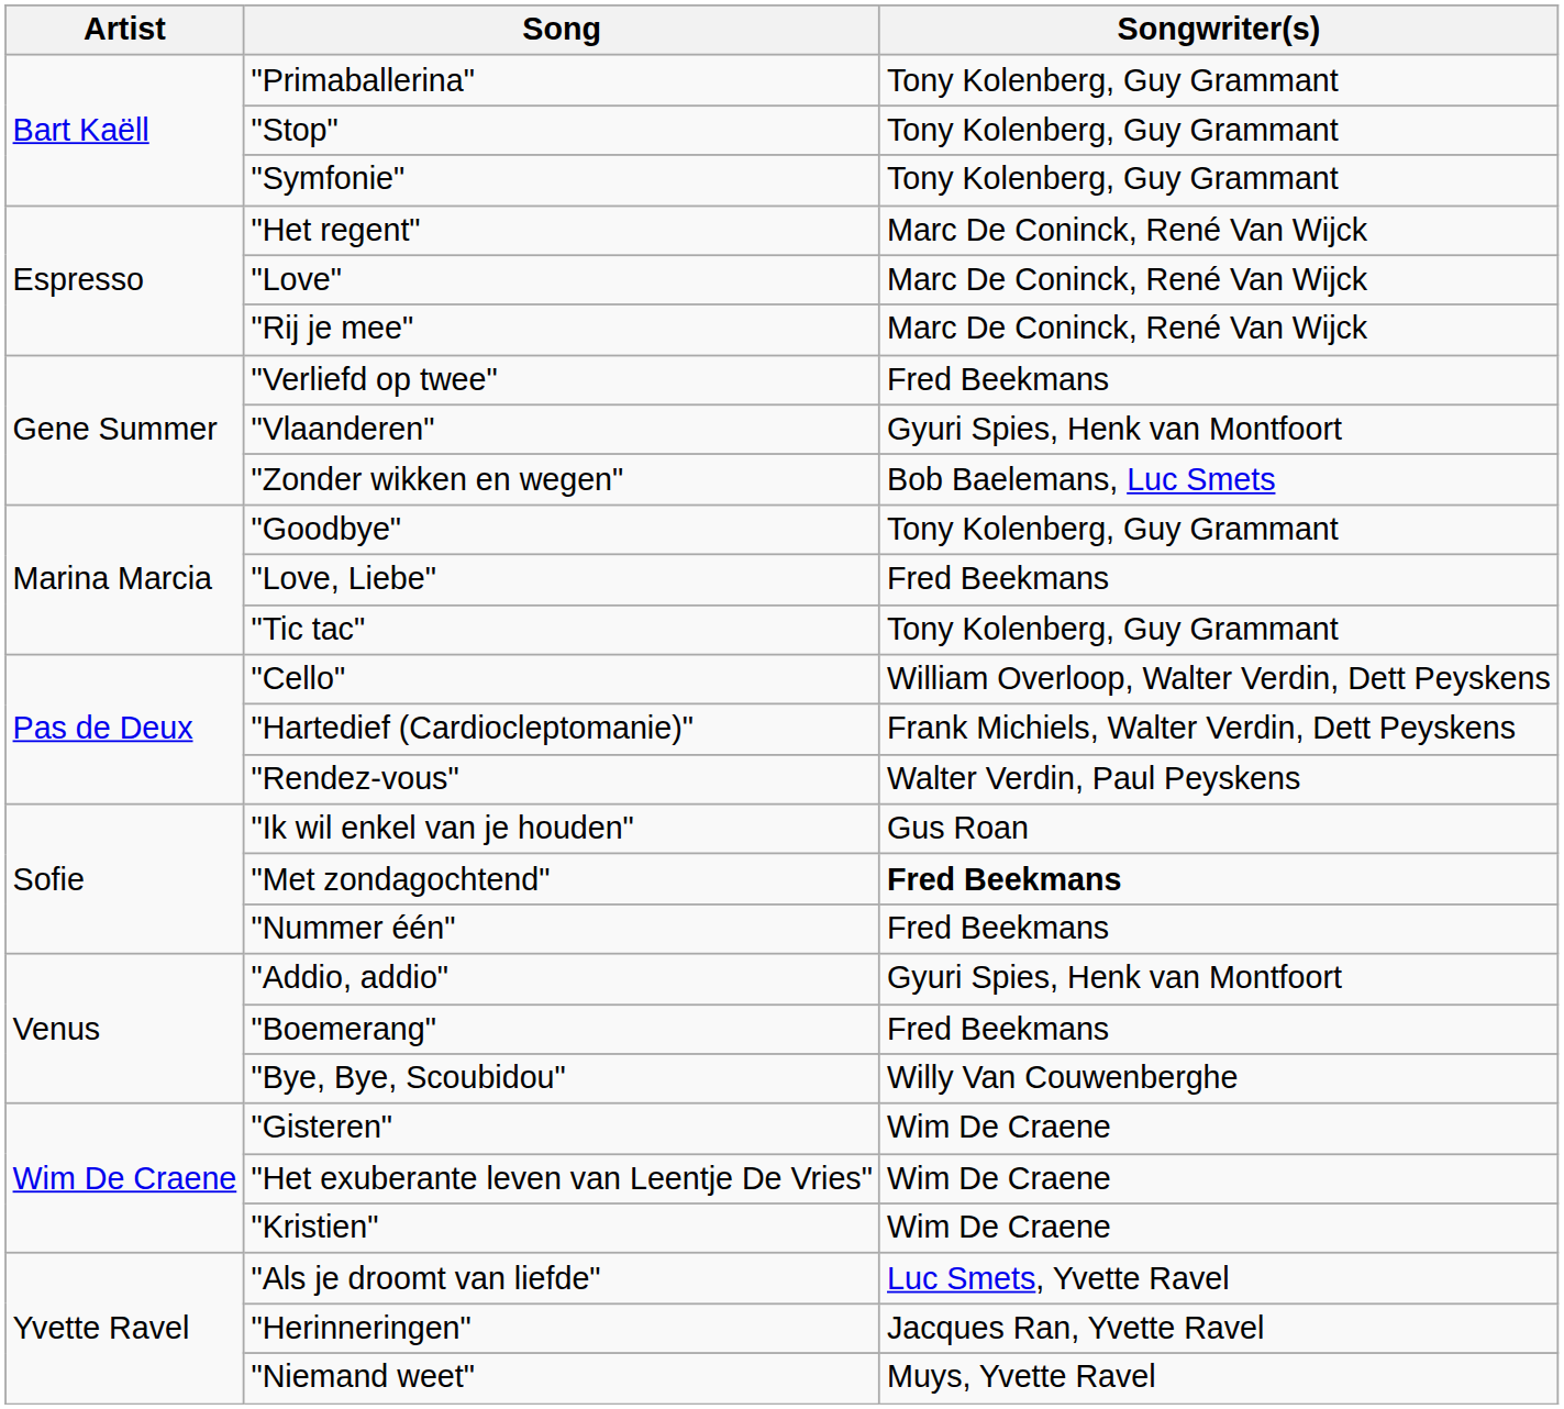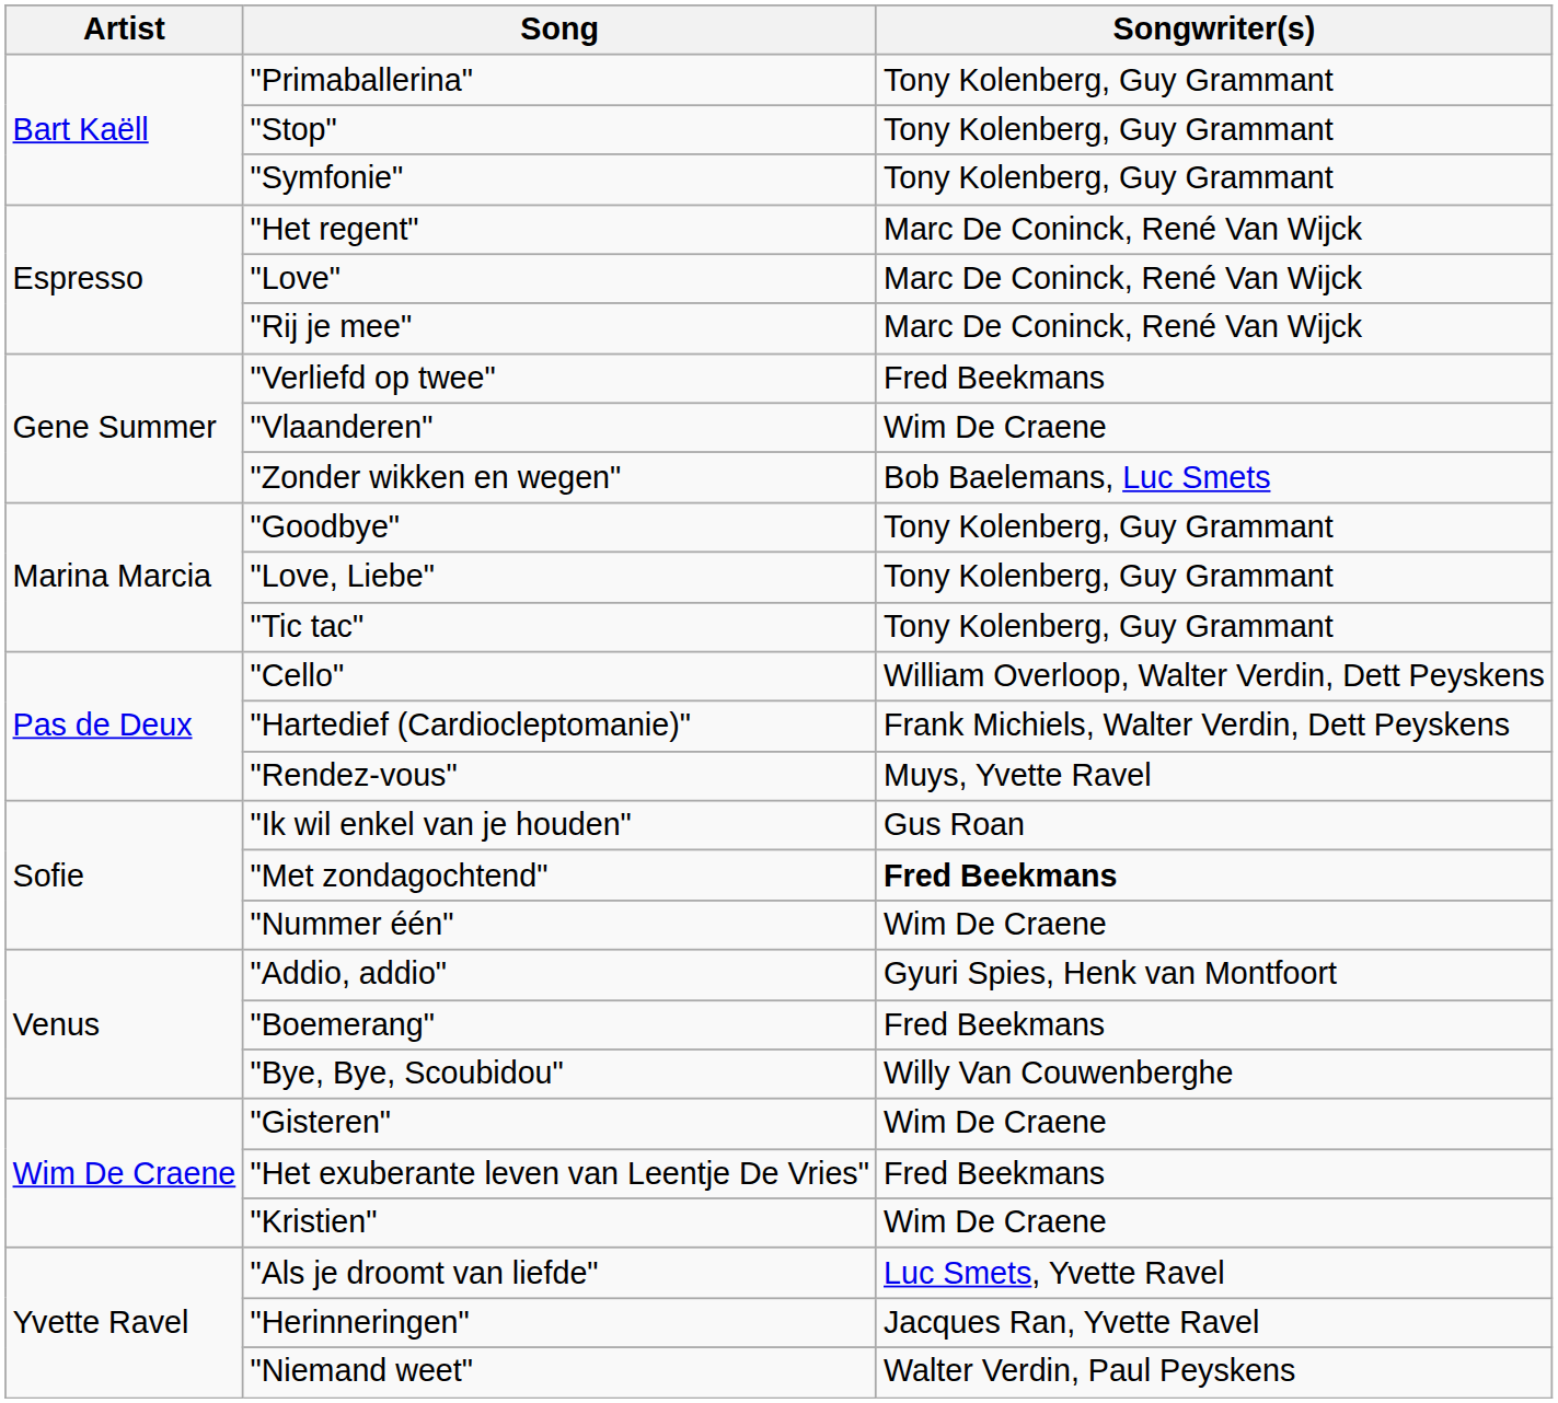"Vlaanderen" | Songwriter(s): Gyuri Spies, Henk van Montfoort -> Wim De Craene
"Love, Liebe" | Songwriter(s): Fred Beekmans -> Tony Kolenberg, Guy Grammant
"Rendez-vous" | Songwriter(s): Walter Verdin, Paul Peyskens -> Muys, Yvette Ravel
"Nummer één" | Songwriter(s): Fred Beekmans -> Wim De Craene
"Het exuberante leven van Leentje De Vries" | Songwriter(s): Wim De Craene -> Fred Beekmans
"Niemand weet" | Songwriter(s): Muys, Yvette Ravel -> Walter Verdin, Paul Peyskens
